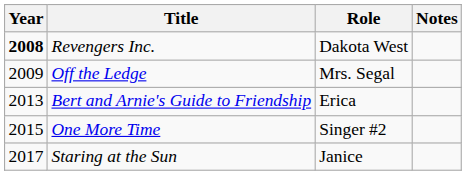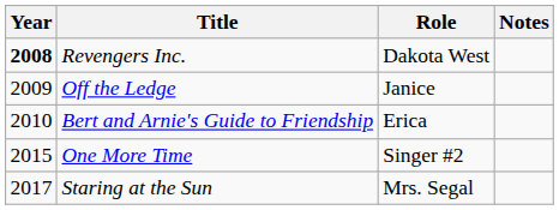Off the Ledge | Role: Mrs. Segal -> Janice
Bert and Arnie's Guide to Friendship | Year: 2013 -> 2010
Staring at the Sun | Role: Janice -> Mrs. Segal
